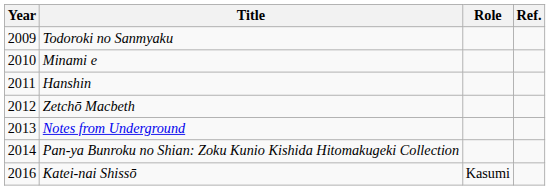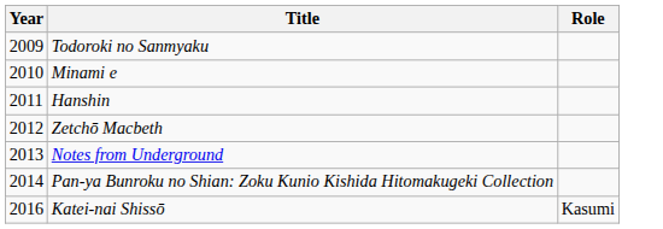- column: Ref.
